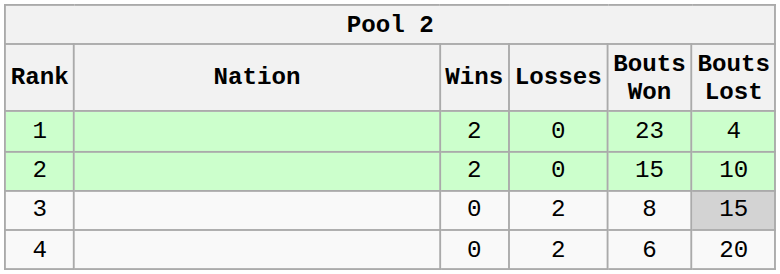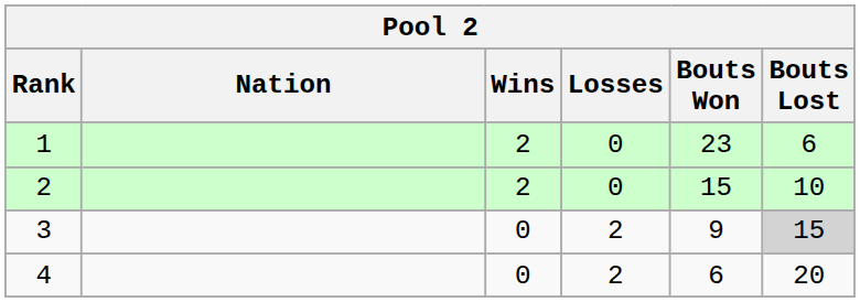1 | Bouts Lost: 4 -> 6
3 | Bouts Won: 8 -> 9
